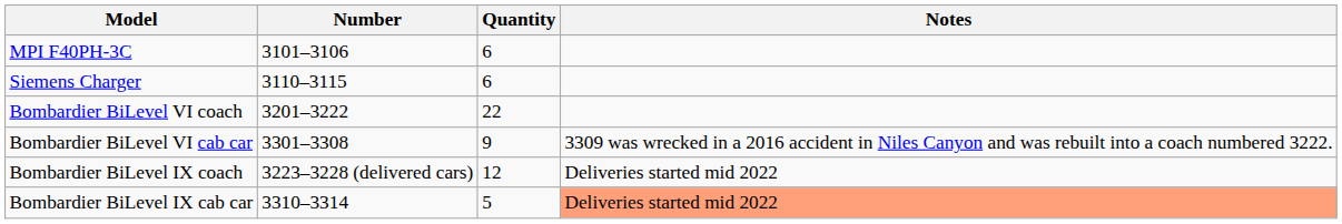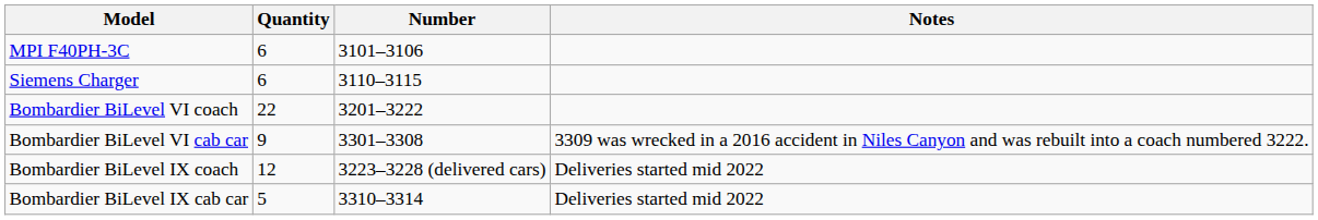columns swapped: Quantity <-> Number
Bombardier BiLevel IX cab car | Notes: lightsalmon background -> no background
